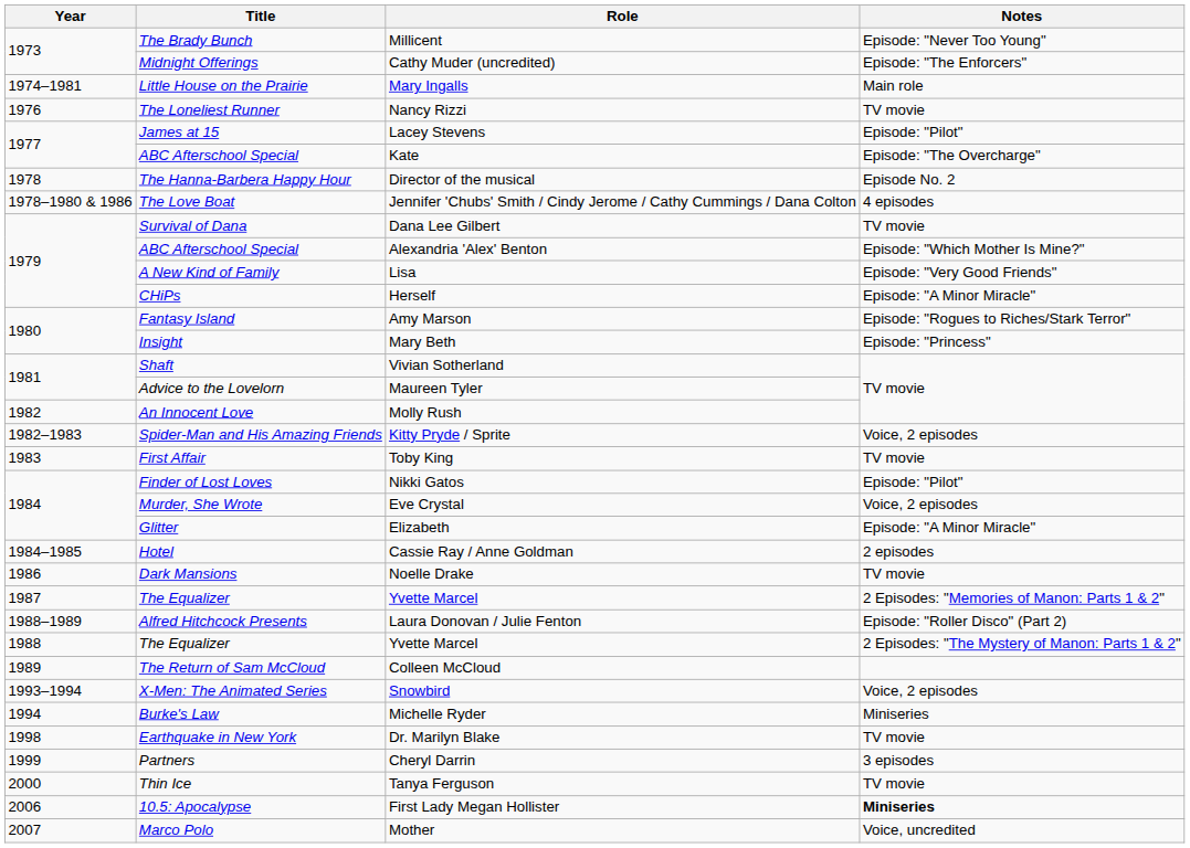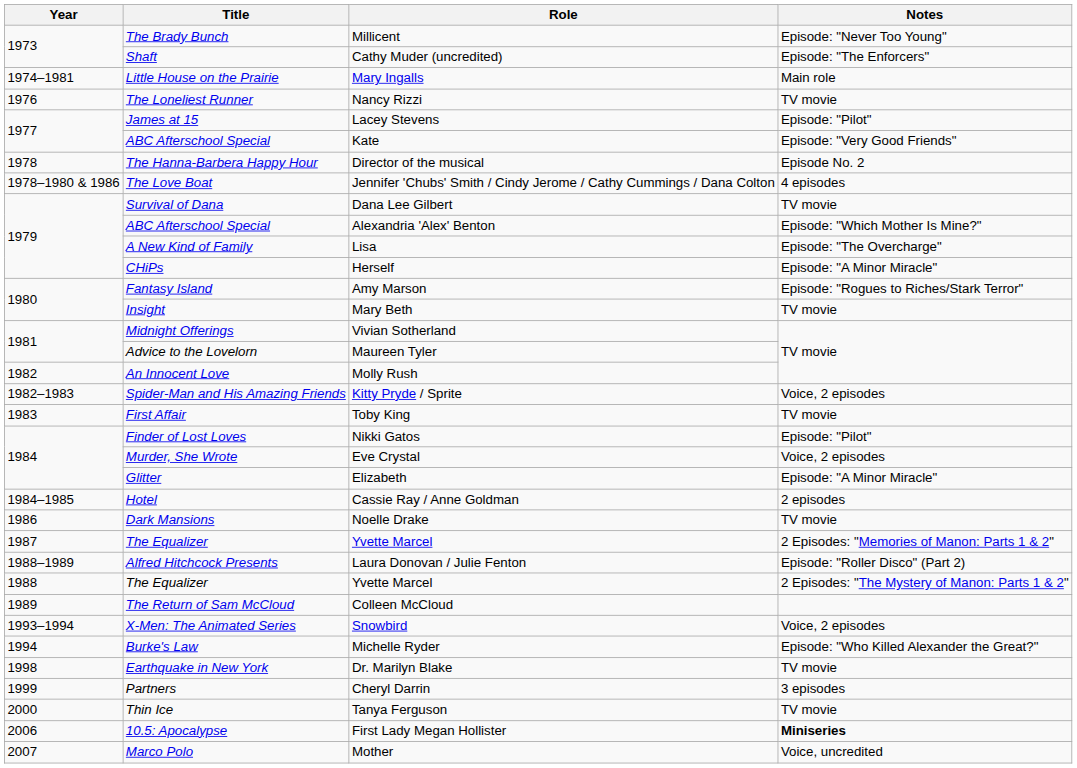Cathy Muder (uncredited) | Title: Midnight Offerings -> Shaft
Kate | Notes: Episode: "The Overcharge" -> Episode: "Very Good Friends"
Lisa | Notes: Episode: "Very Good Friends" -> Episode: "The Overcharge"
Mary Beth | Notes: Episode: "Princess" -> TV movie
Vivian Sotherland | Title: Shaft -> Midnight Offerings
Michelle Ryder | Notes: Miniseries -> Episode: "Who Killed Alexander the Great?"
